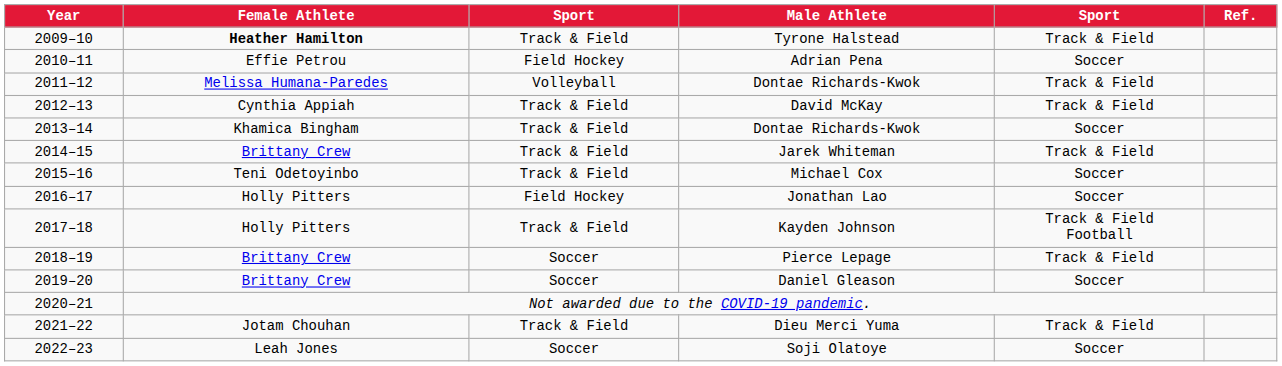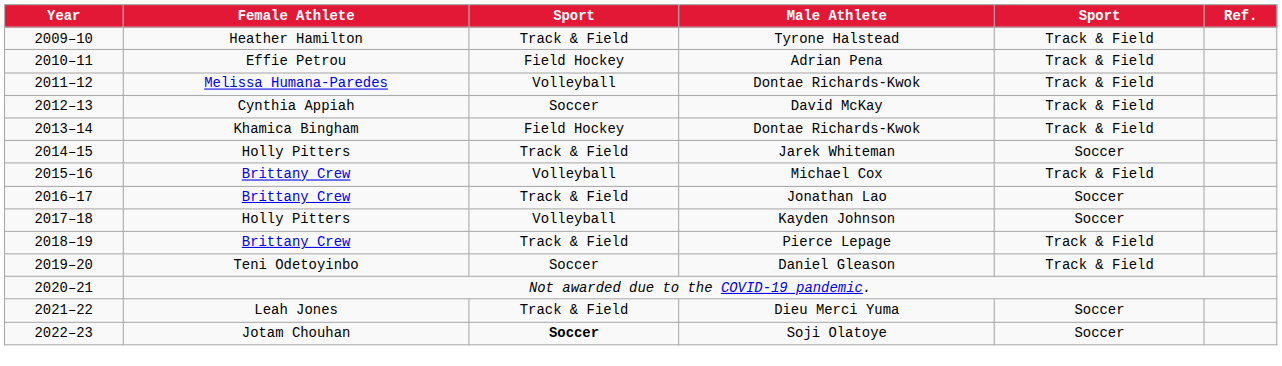Tyrone Halstead | Female Athlete: bold -> normal
Adrian Pena | column 5: Soccer -> Track & Field
David McKay | column 3: Track & Field -> Soccer
2013–14 / Dontae Richards-Kwok | column 3: Track & Field -> Field Hockey
2013–14 / Dontae Richards-Kwok | column 5: Soccer -> Track & Field
Jarek Whiteman | Female Athlete: Brittany Crew -> Holly Pitters
Jarek Whiteman | column 5: Track & Field -> Soccer
Michael Cox | Female Athlete: Teni Odetoyinbo -> Brittany Crew
Michael Cox | column 3: Track & Field -> Volleyball
Michael Cox | column 5: Soccer -> Track & Field
Jonathan Lao | Female Athlete: Holly Pitters -> Brittany Crew
Jonathan Lao | column 3: Field Hockey -> Track & Field
Kayden Johnson | column 3: Track & Field -> Volleyball
Kayden Johnson | column 5: Track & Field Football -> Soccer
Pierce Lepage | column 3: Soccer -> Track & Field
Daniel Gleason | Female Athlete: Brittany Crew -> Teni Odetoyinbo
Daniel Gleason | column 5: Soccer -> Track & Field
Dieu Merci Yuma | Female Athlete: Jotam Chouhan -> Leah Jones
Dieu Merci Yuma | column 5: Track & Field -> Soccer
Soji Olatoye | Female Athlete: Leah Jones -> Jotam Chouhan
Soji Olatoye | column 3: normal -> bold
